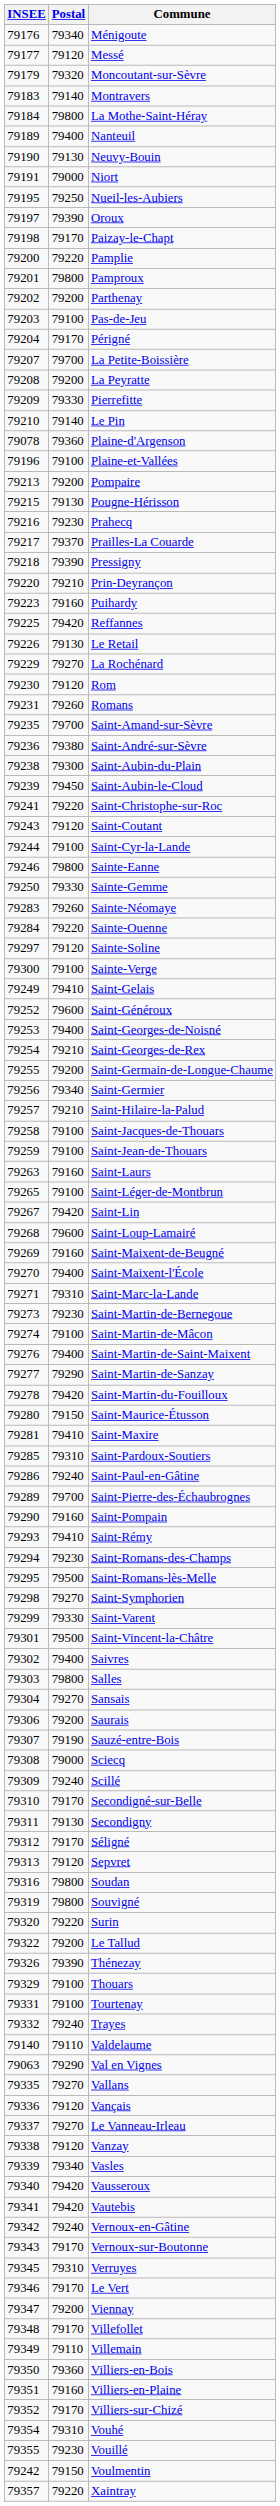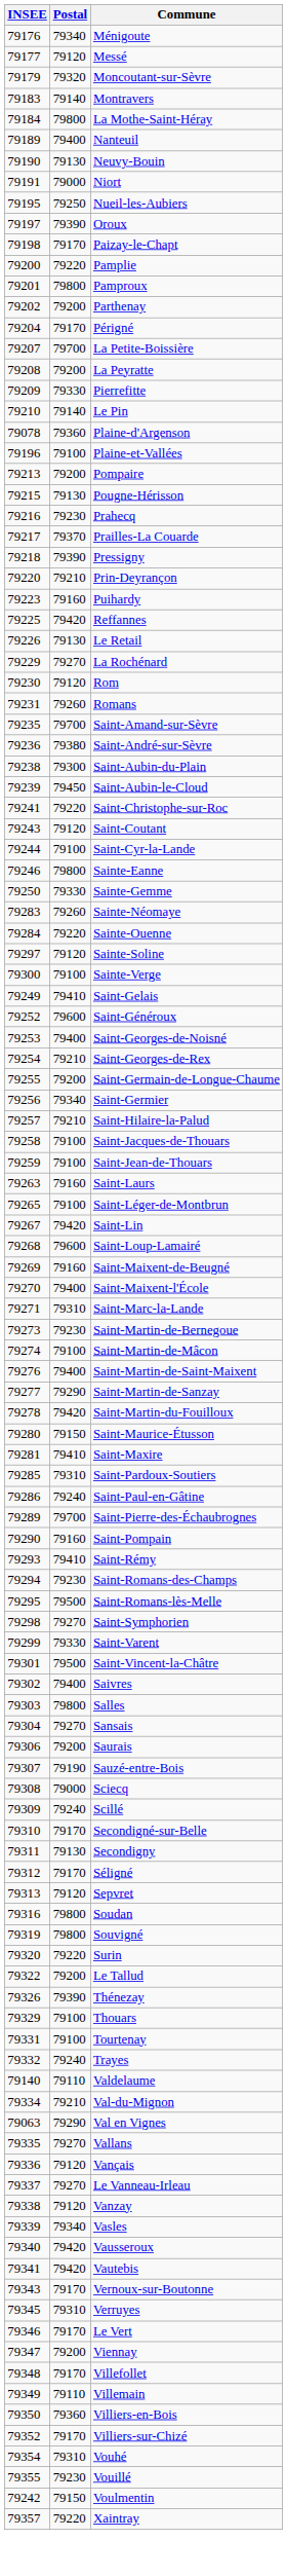- row: 79203 | 79100 | Pas-de-Jeu
+ row: 79334 | 79210 | Val-du-Mignon
- row: 79342 | 79240 | Vernoux-en-Gâtine
- row: 79351 | 79160 | Villiers-en-Plaine
